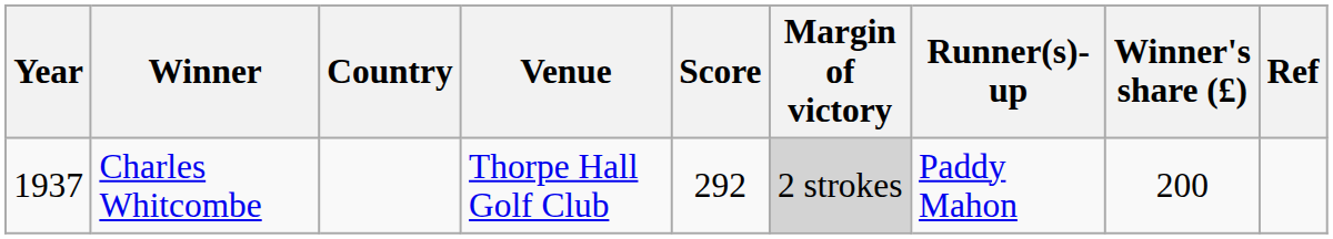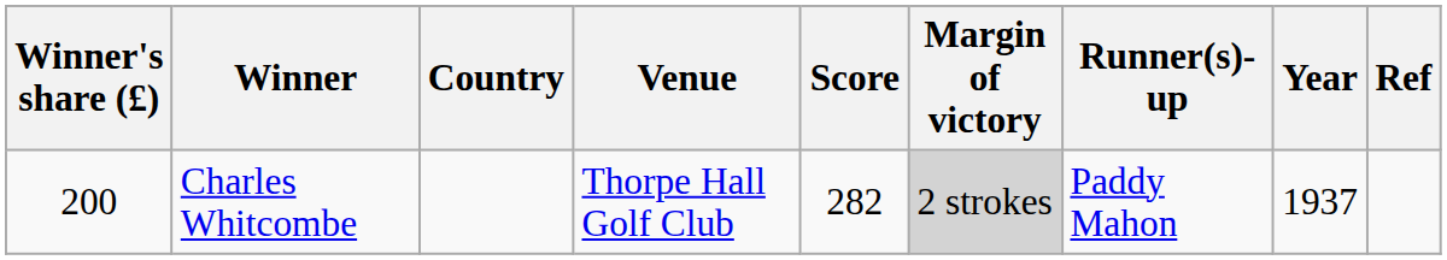columns swapped: Year <-> Winner's share (£)
Charles Whitcombe | Score: 292 -> 282
